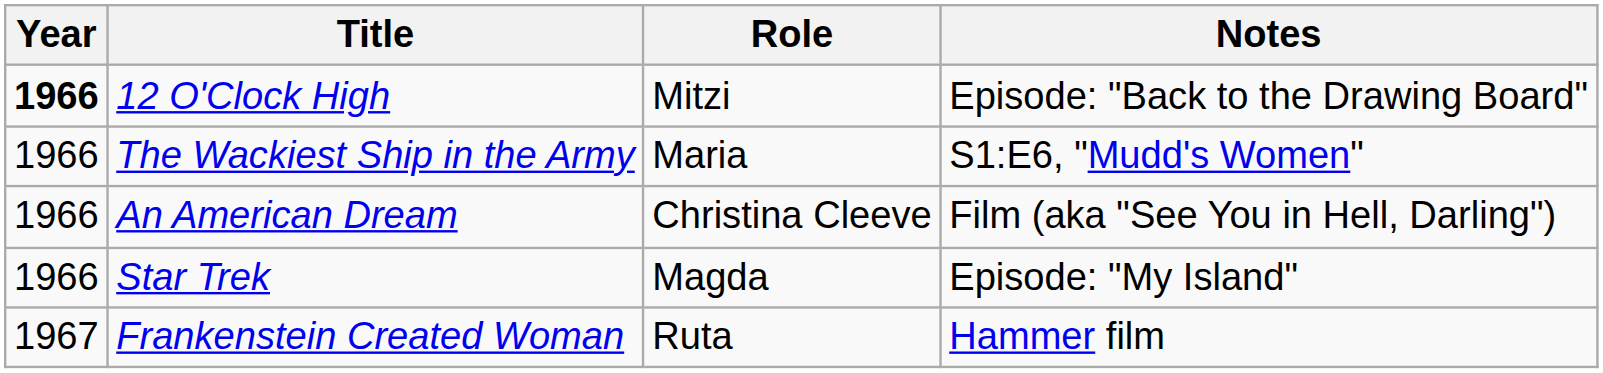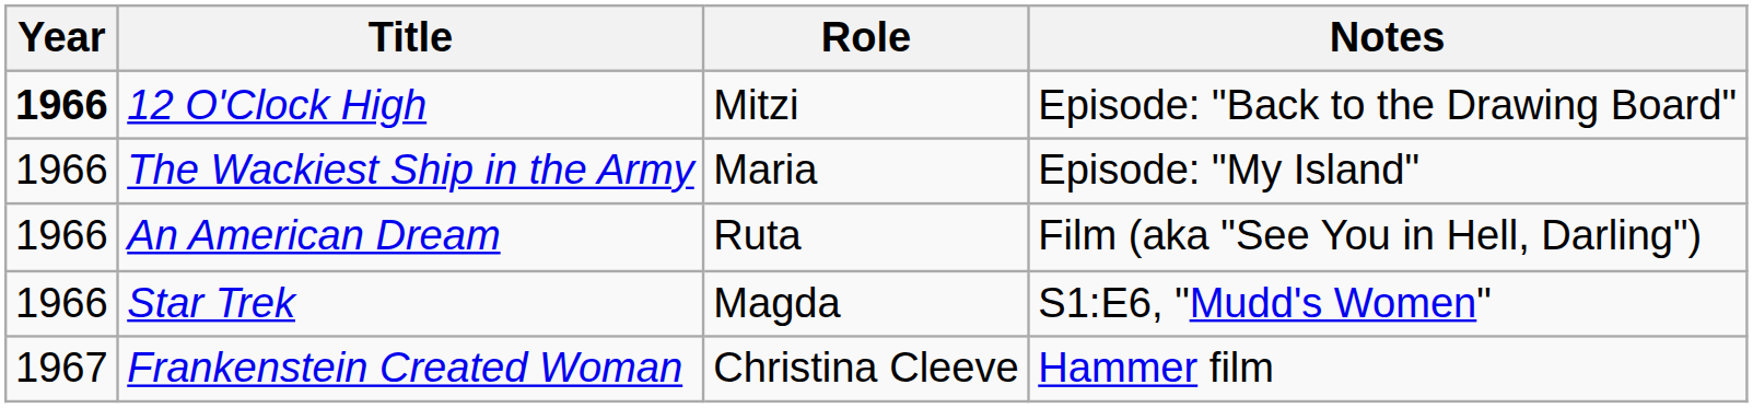The Wackiest Ship in the Army | Notes: S1:E6, "Mudd's Women" -> Episode: "My Island"
An American Dream | Role: Christina Cleeve -> Ruta
Star Trek | Notes: Episode: "My Island" -> S1:E6, "Mudd's Women"
Frankenstein Created Woman | Role: Ruta -> Christina Cleeve
